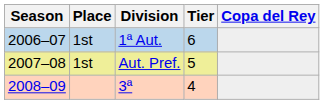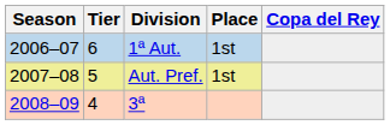columns swapped: Tier <-> Place
